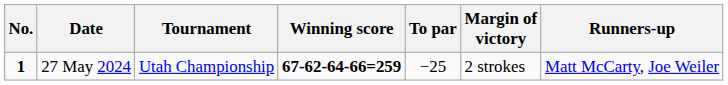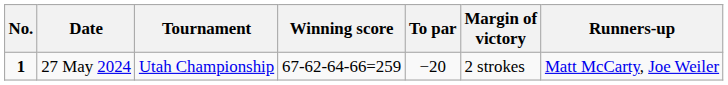27 May 2024 | Winning score: bold -> normal
27 May 2024 | To par: −25 -> −20
